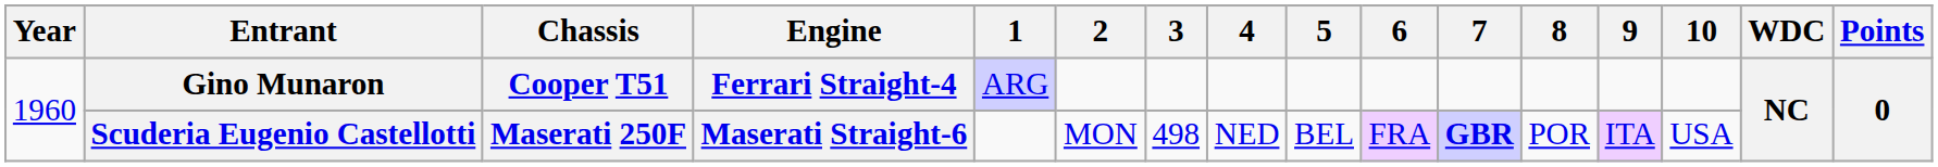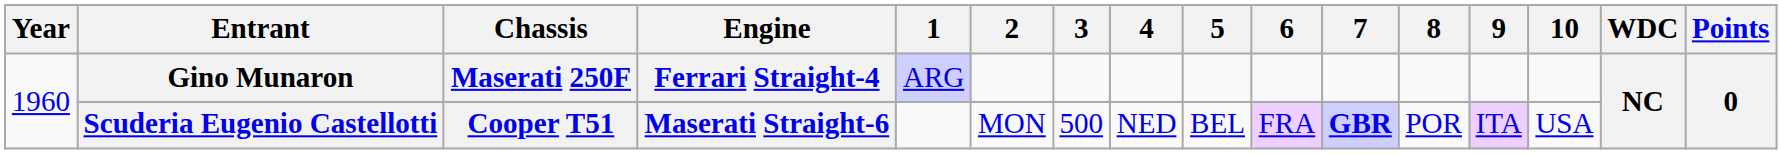Gino Munaron | Chassis: Cooper T51 -> Maserati 250F
Scuderia Eugenio Castellotti | Chassis: Maserati 250F -> Cooper T51
Scuderia Eugenio Castellotti | 3: 498 -> 500
